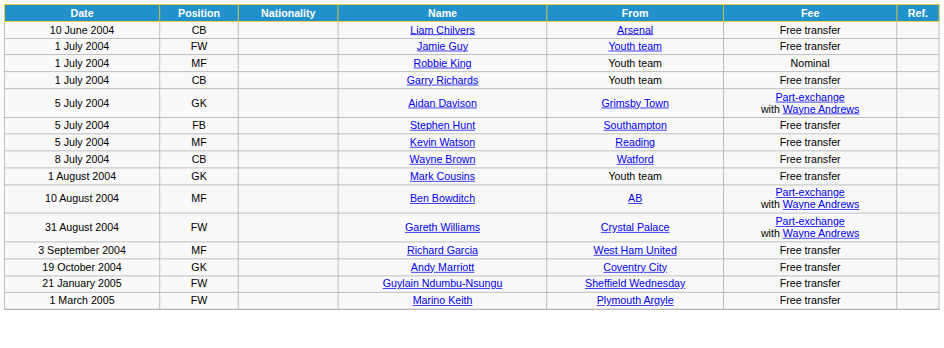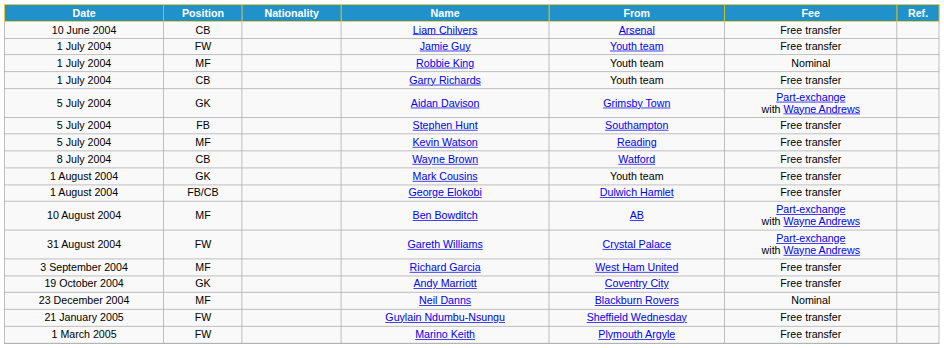+ row: 1 August 2004 | FB/CB | George Elokobi | Dulwich Hamlet | Free transfer
+ row: 23 December 2004 | MF | Neil Danns | Blackburn Rovers | Nominal
